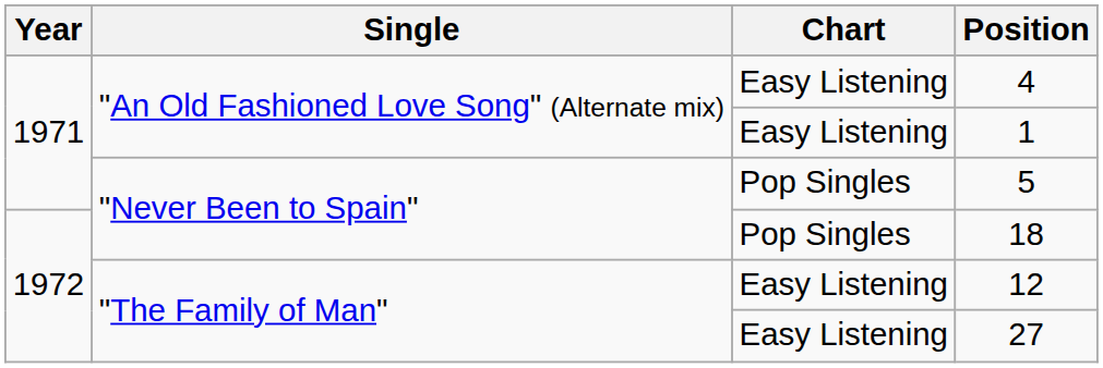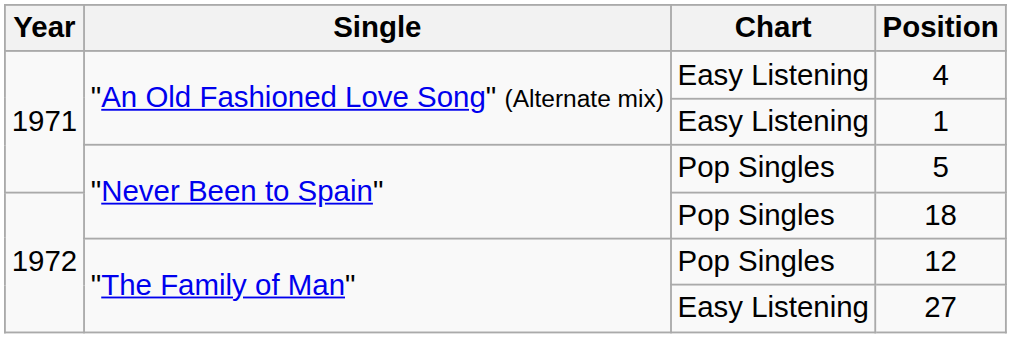12 | Chart: Easy Listening -> Pop Singles
